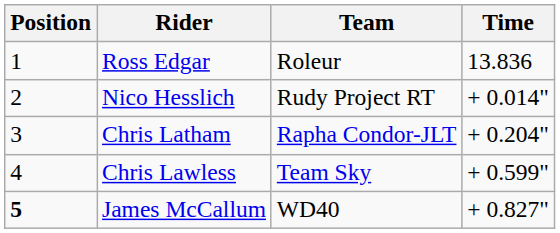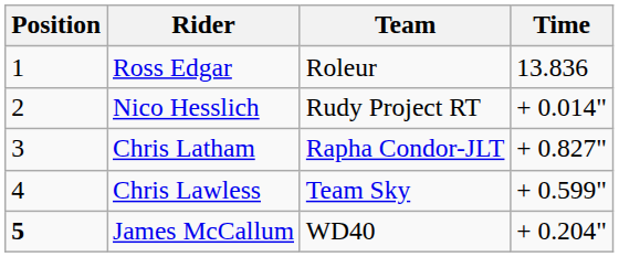Chris Latham | Time: + 0.204" -> + 0.827"
James McCallum | Time: + 0.827" -> + 0.204"
